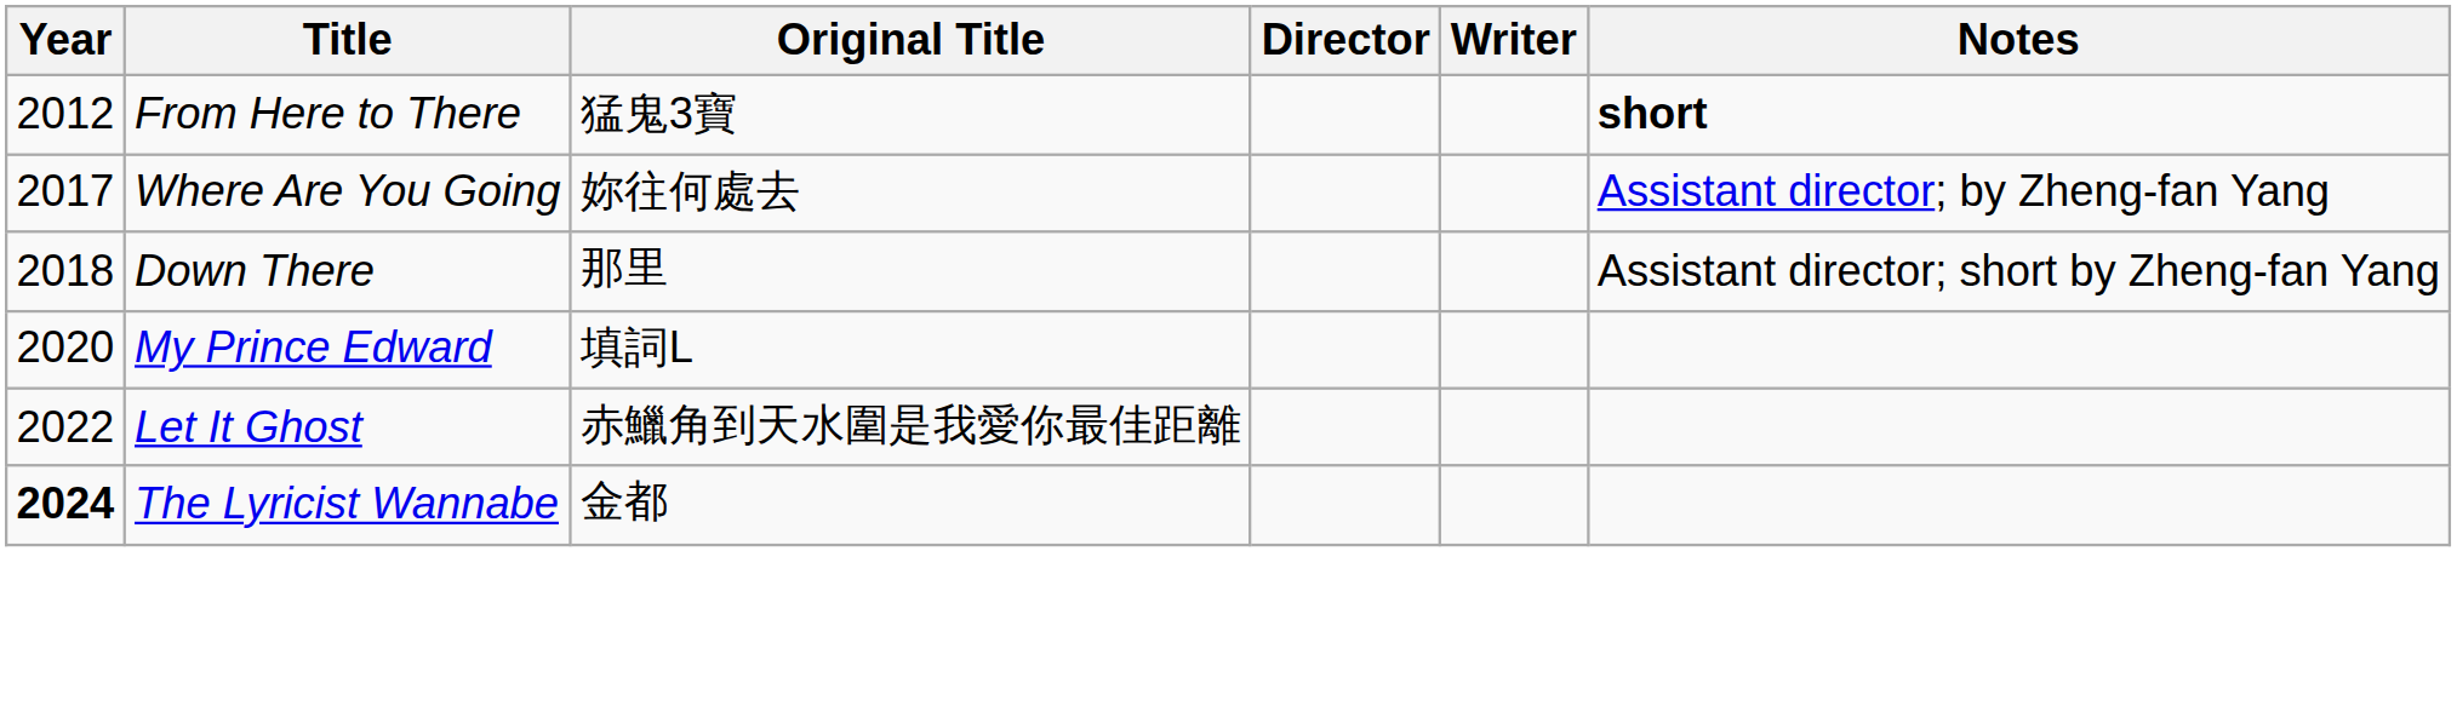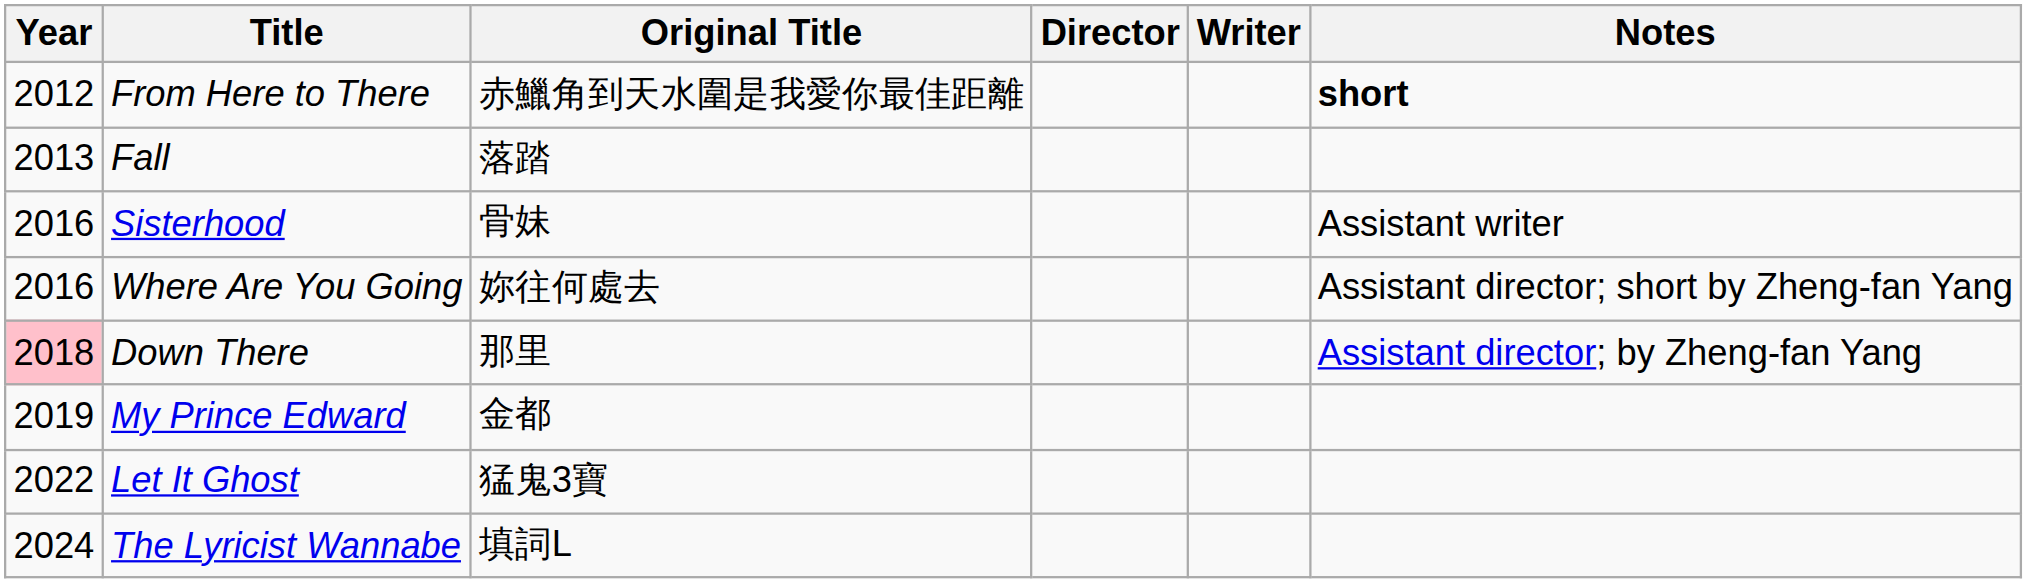From Here to There | Original Title: 猛鬼3寶 -> 赤鱲角到天水圍是我愛你最佳距離
+ row: 2013 | Fall | 落踏
+ row: 2016 | Sisterhood | 骨妹 | Assistant writer
Where Are You Going | Year: 2017 -> 2016
Where Are You Going | Notes: Assistant director; by Zheng-fan Yang -> Assistant director; short by Zheng-fan Yang
Down There | Year: no background -> pink background
Down There | Notes: Assistant director; short by Zheng-fan Yang -> Assistant director; by Zheng-fan Yang
My Prince Edward | Year: 2020 -> 2019
My Prince Edward | Original Title: 填詞L -> 金都
Let It Ghost | Original Title: 赤鱲角到天水圍是我愛你最佳距離 -> 猛鬼3寶
The Lyricist Wannabe | Year: bold -> normal
The Lyricist Wannabe | Original Title: 金都 -> 填詞L
